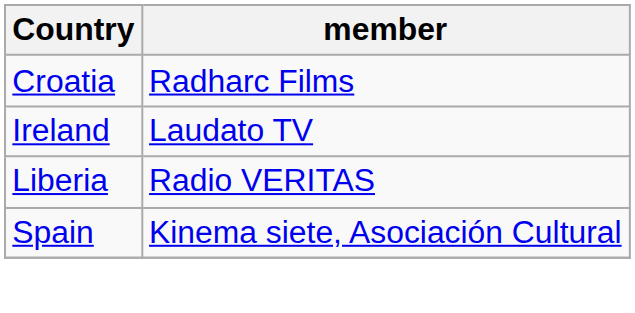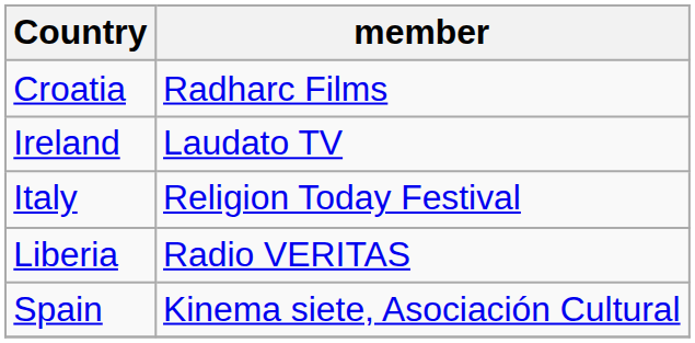+ row: Italy | Religion Today Festival
